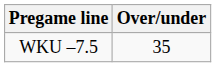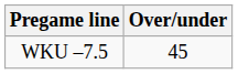WKU –7.5 | Over/under: 35 -> 45
